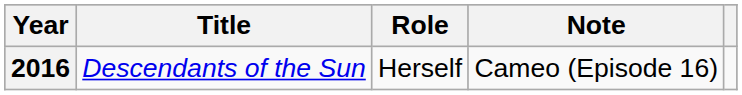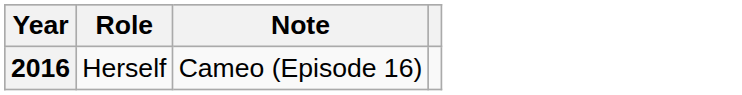- column: Title | Descendants of the Sun
